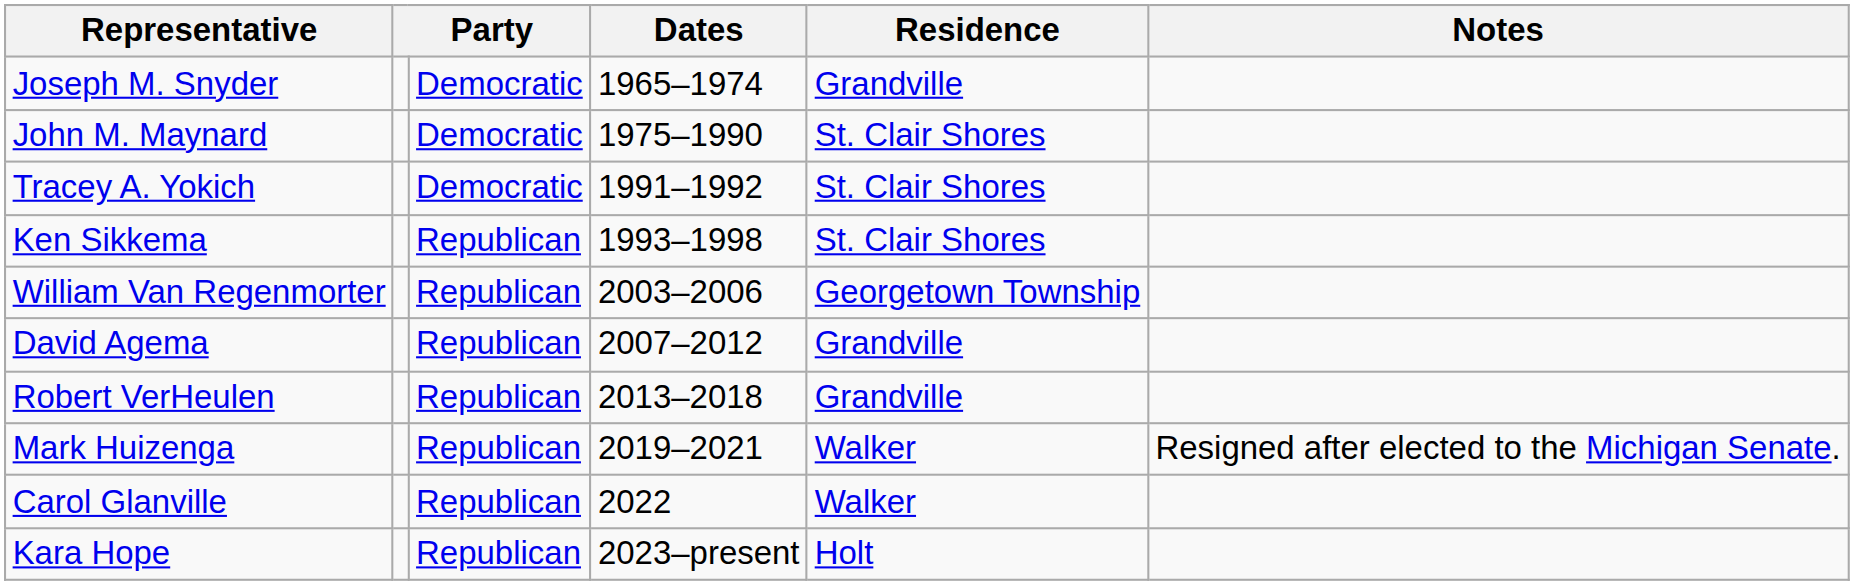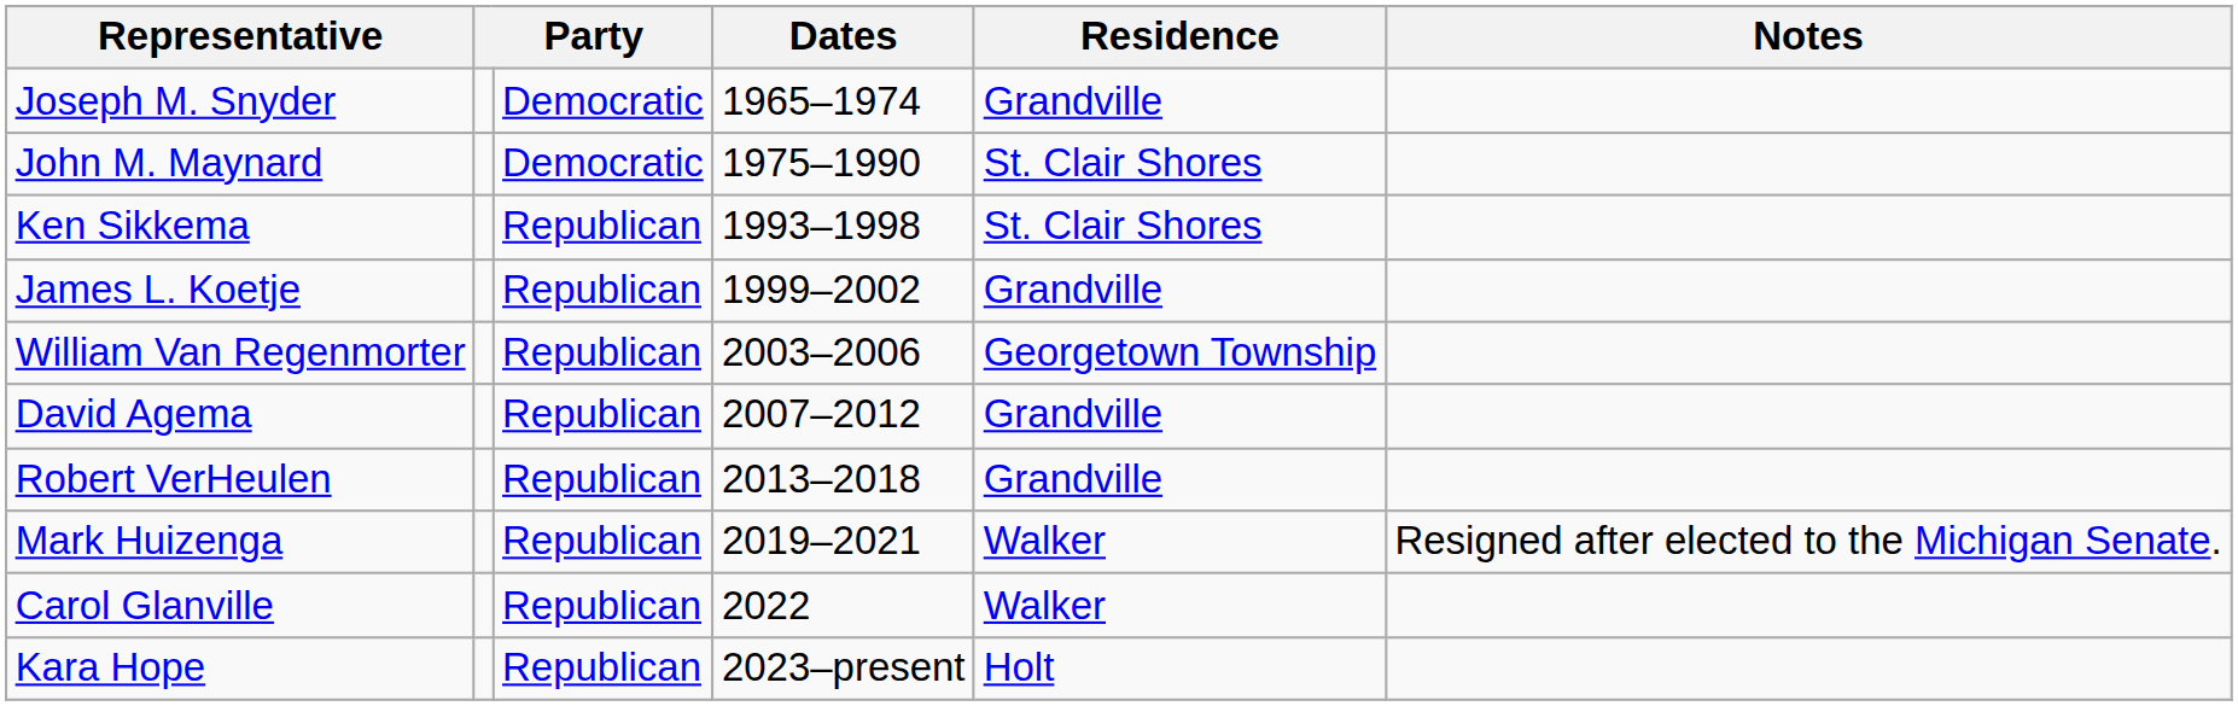- row: Tracey A. Yokich | Democratic | 1991–1992 | St. Clair Shores
+ row: James L. Koetje | Republican | 1999–2002 | Grandville
